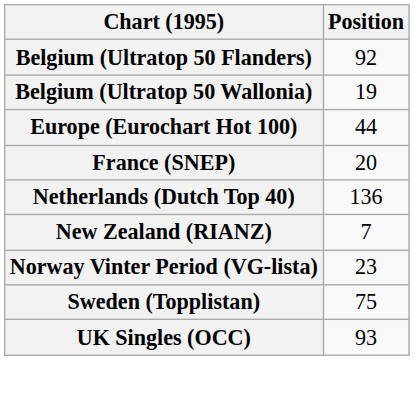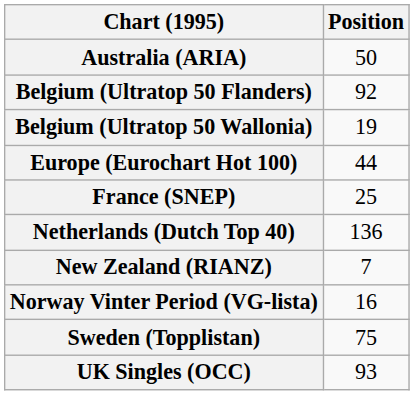+ row: Australia (ARIA) | 50
France (SNEP) | Position: 20 -> 25
Norway Vinter Period (VG-lista) | Position: 23 -> 16
